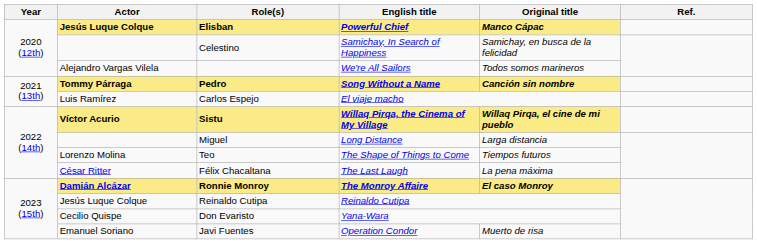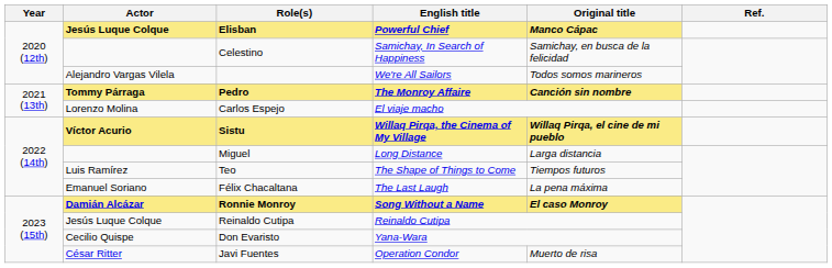Pedro | English title: Song Without a Name -> The Monroy Affaire
Carlos Espejo | Actor: Luis Ramírez -> Lorenzo Molina
Teo | Actor: Lorenzo Molina -> Luis Ramírez
Félix Chacaltana | Actor: César Ritter -> Emanuel Soriano
Ronnie Monroy | English title: The Monroy Affaire -> Song Without a Name
Javi Fuentes | Actor: Emanuel Soriano -> César Ritter
